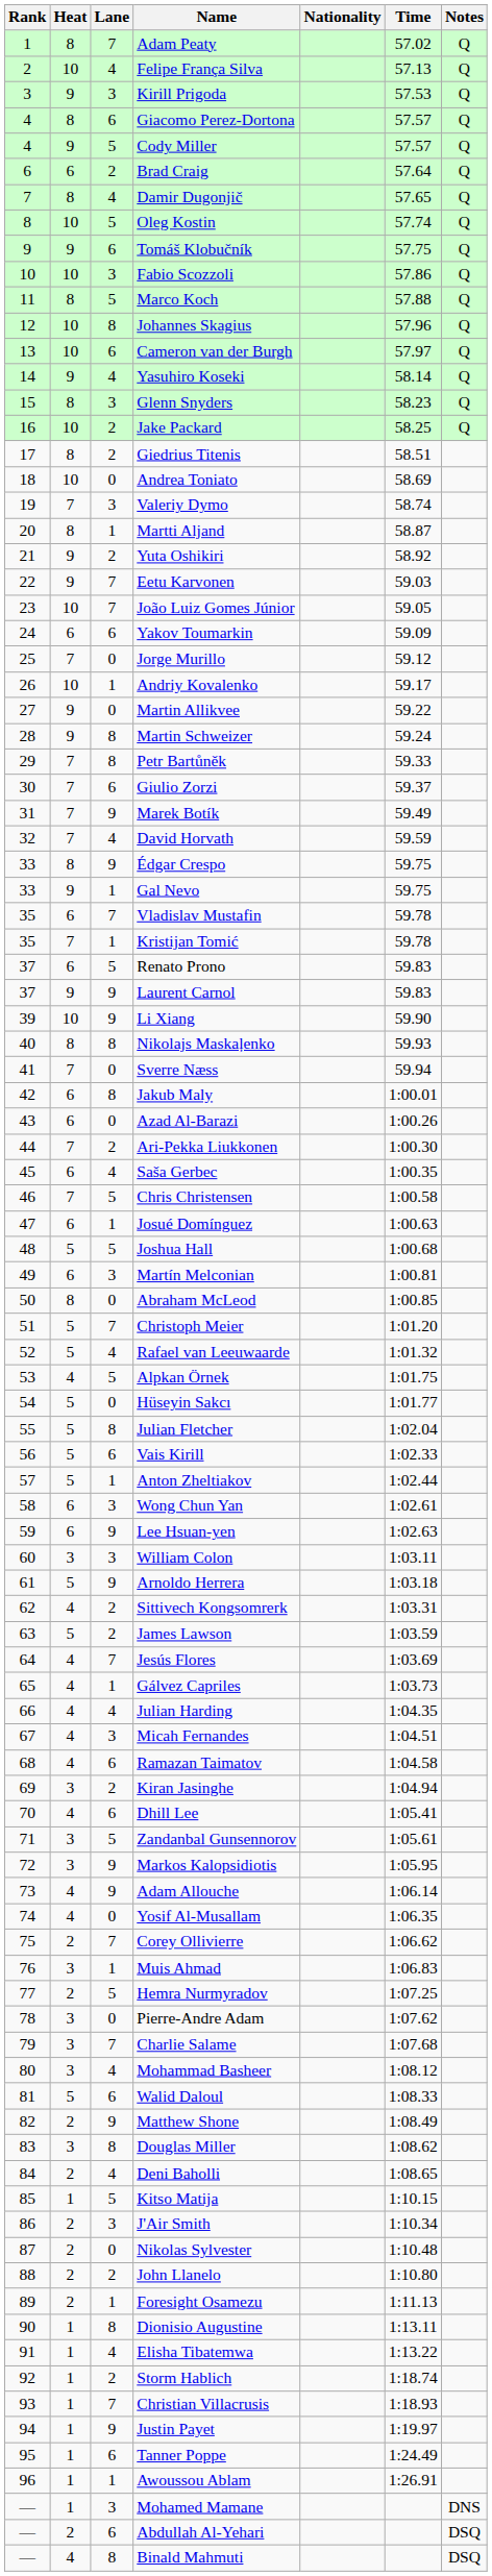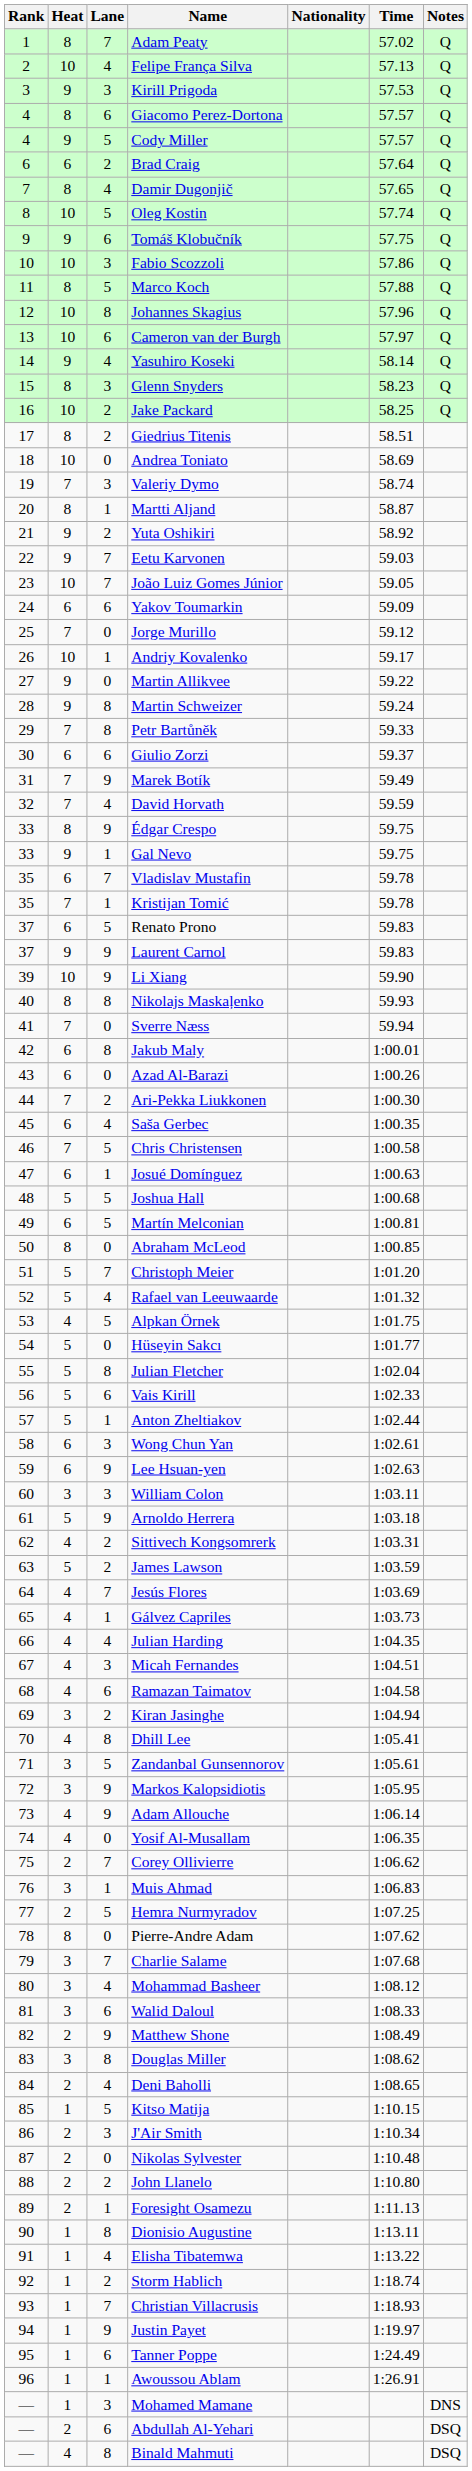Giulio Zorzi | Heat: 7 -> 6
Martín Melconian | Lane: 3 -> 5
Dhill Lee | Lane: 6 -> 8
Pierre-Andre Adam | Heat: 3 -> 8
Walid Daloul | Heat: 5 -> 3
